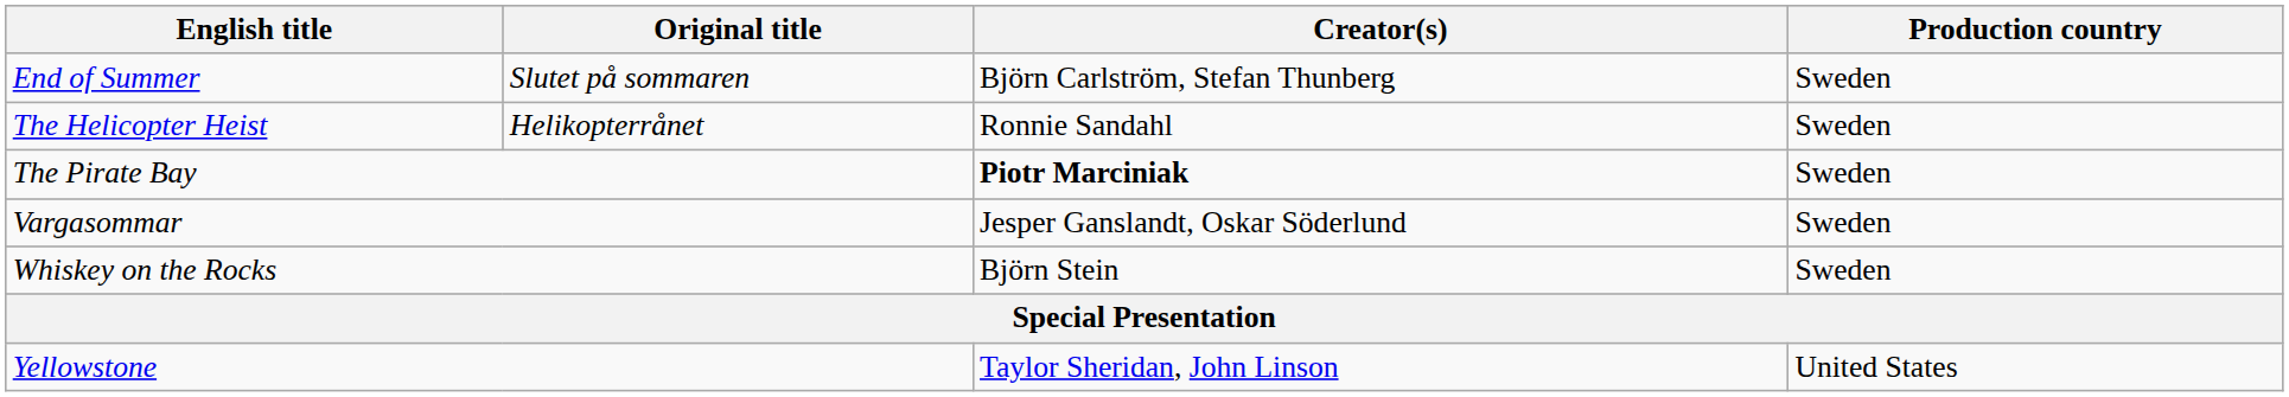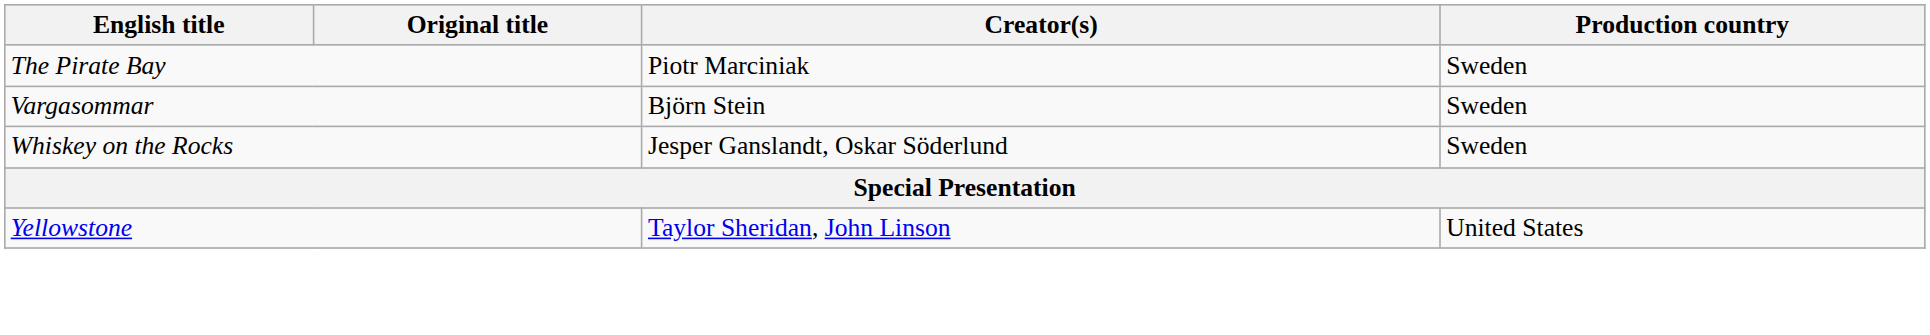- row: End of Summer | Slutet på sommaren | Björn Carlström, Stefan Thunberg | Sweden
- row: The Helicopter Heist | Helikopterrånet | Ronnie Sandahl | Sweden
The Pirate Bay | Creator(s): bold -> normal
Vargasommar | Creator(s): Jesper Ganslandt, Oskar Söderlund -> Björn Stein
Whiskey on the Rocks | Creator(s): Björn Stein -> Jesper Ganslandt, Oskar Söderlund
